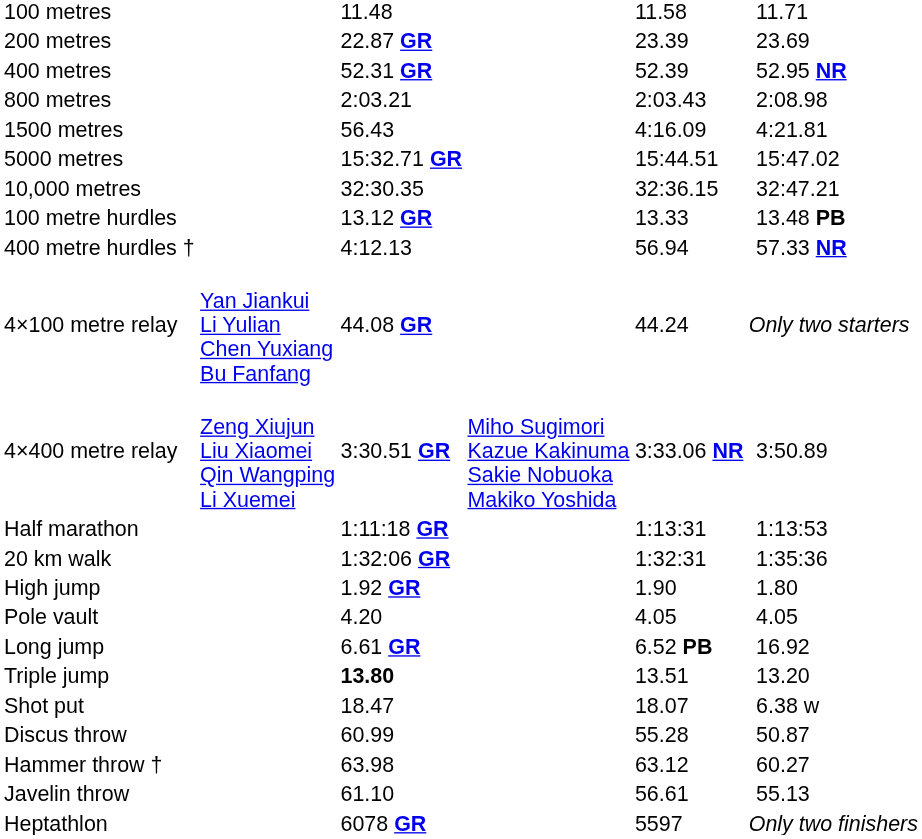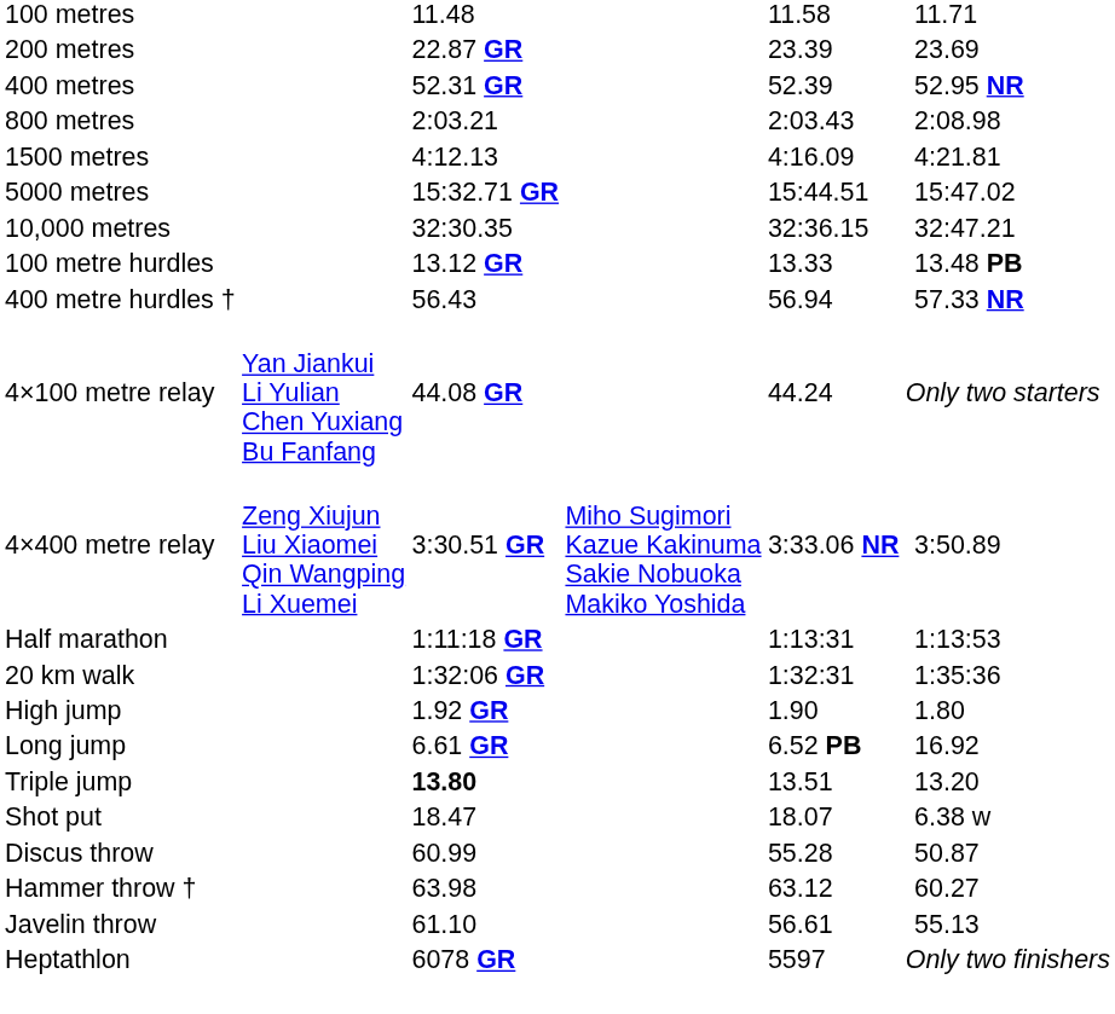1500 metres | column 3: 56.43 -> 4:12.13
400 metre hurdles † | column 3: 4:12.13 -> 56.43
- row: Pole vault | 4.20 | 4.05 | 4.05
